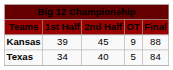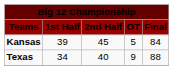Kansas | column 4: 9 -> 5
Kansas | column 5: 88 -> 84
Texas | column 4: 5 -> 9
Texas | column 5: 84 -> 88
